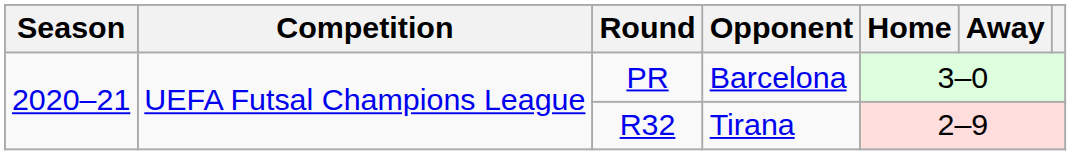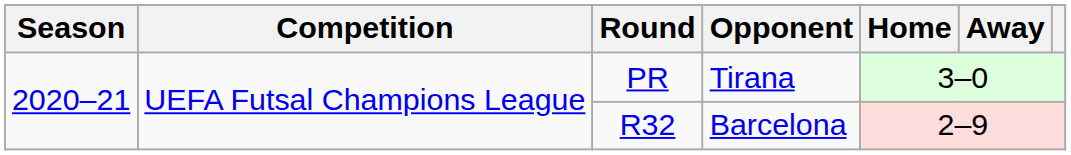PR | Opponent: Barcelona -> Tirana
R32 | Opponent: Tirana -> Barcelona
